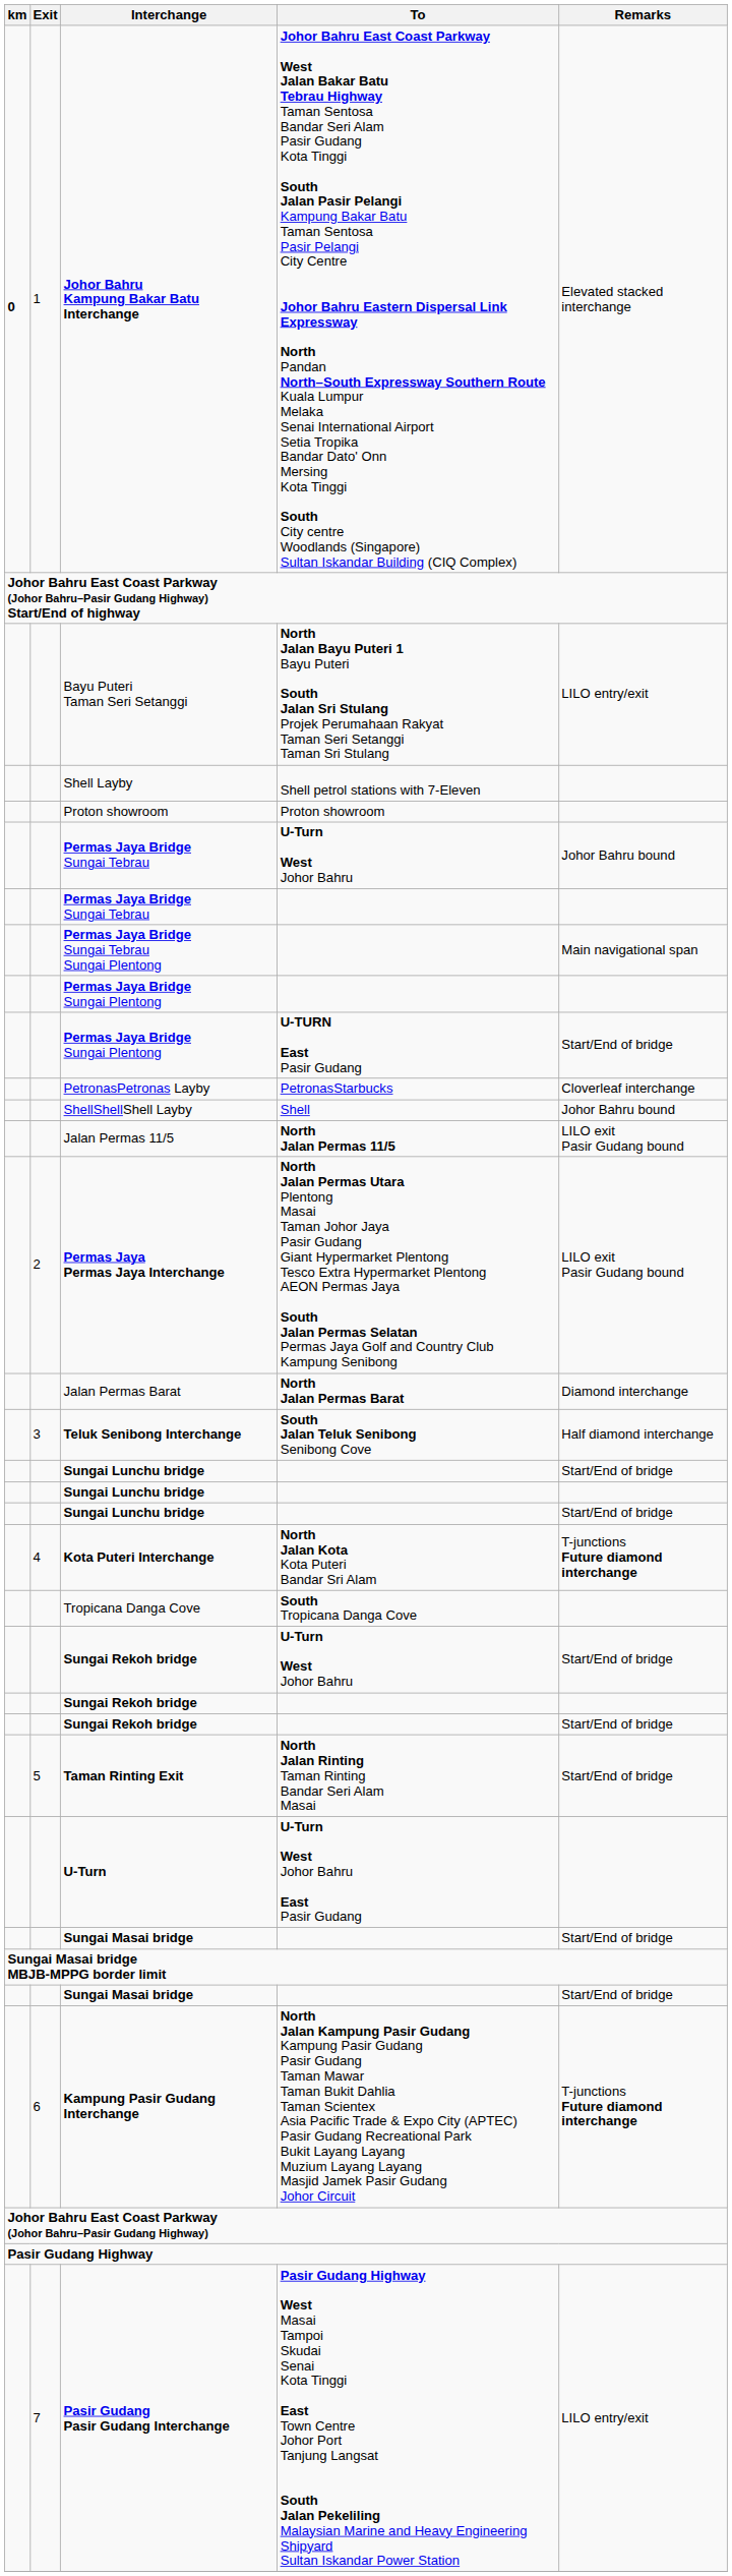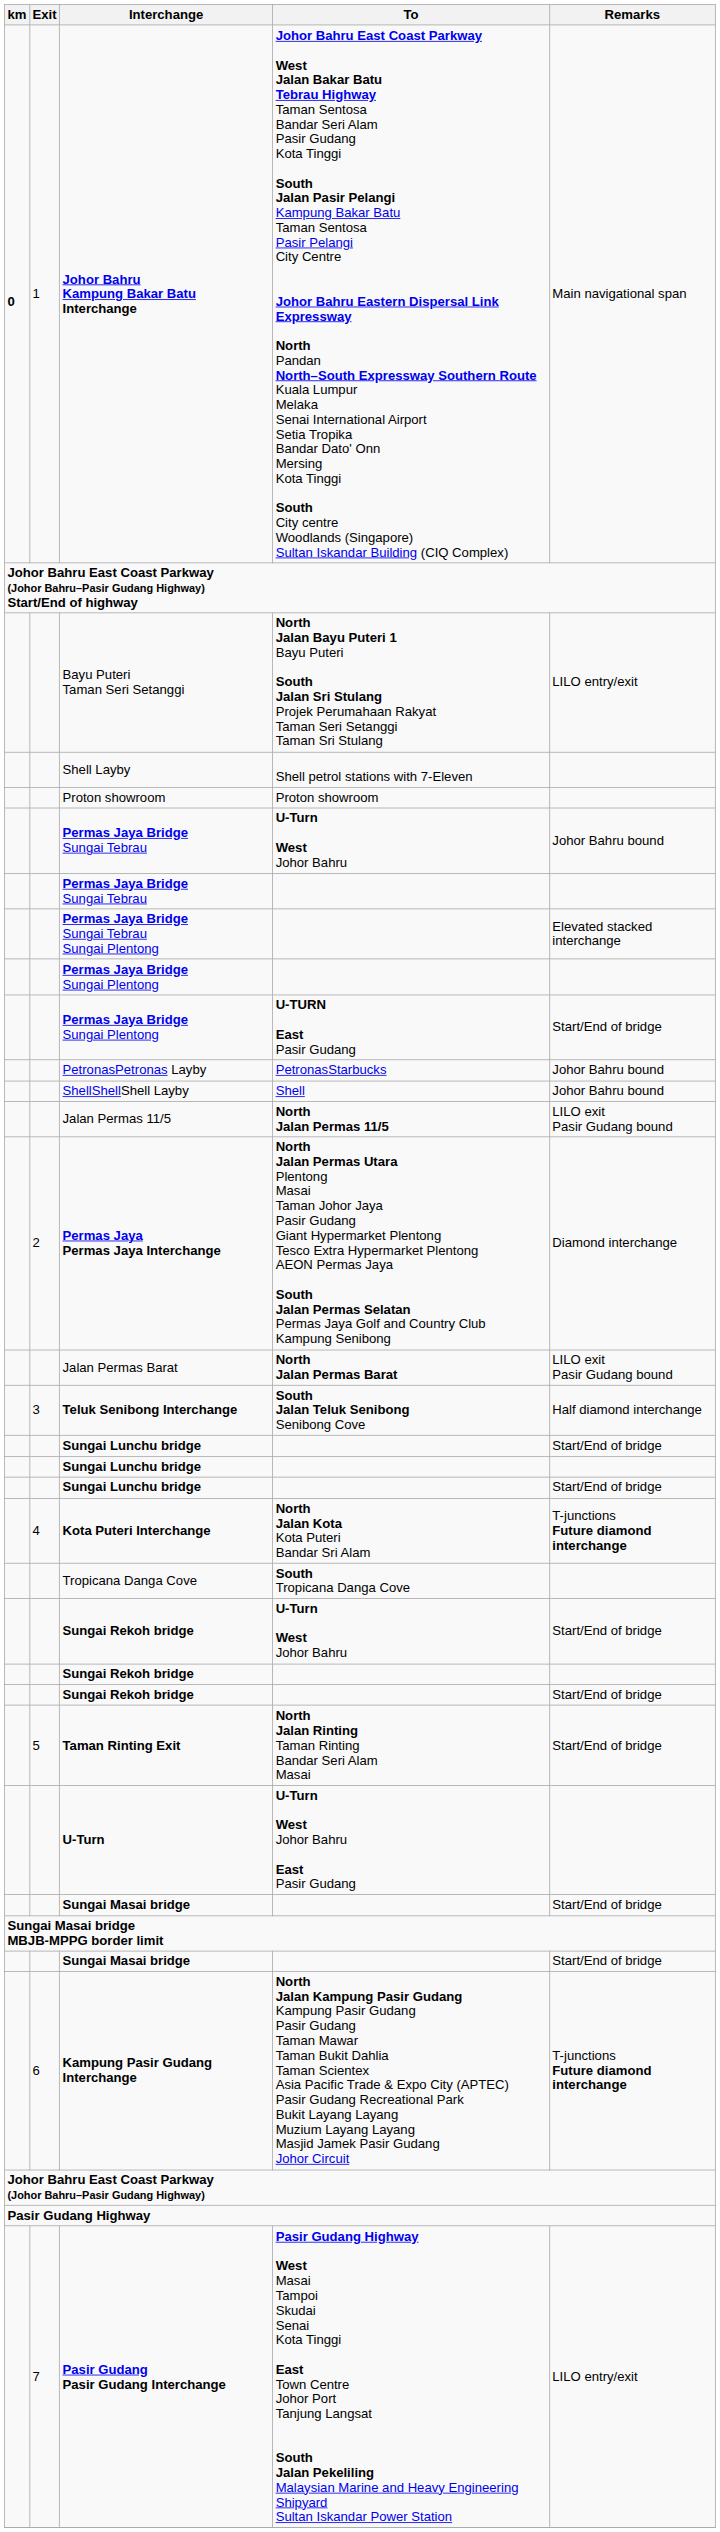Johor Bahru Kampung Bakar Batu Interchange | Remarks: Elevated stacked interchange -> Main navigational span
Permas Jaya Bridge Sungai Tebrau Sungai Plentong | Remarks: Main navigational span -> Elevated stacked interchange
PetronasPetronas Layby | Remarks: Cloverleaf interchange -> Johor Bahru bound
Permas Jaya Permas Jaya Interchange | Remarks: LILO exit Pasir Gudang bound -> Diamond interchange
Jalan Permas Barat | Remarks: Diamond interchange -> LILO exit Pasir Gudang bound
